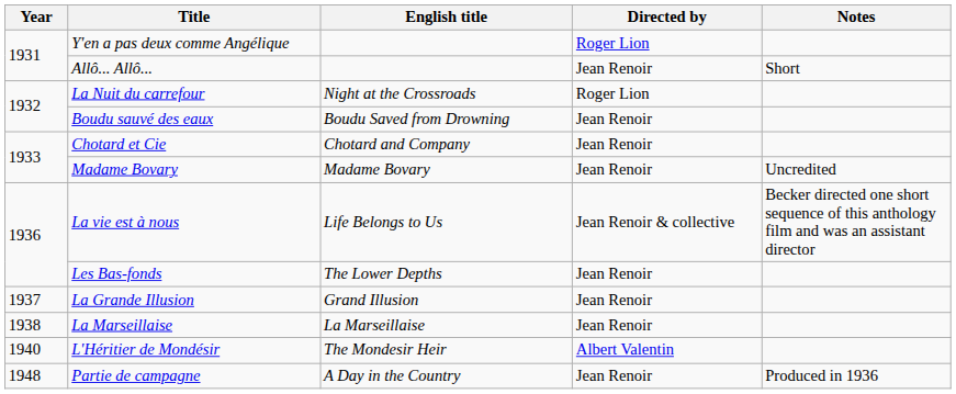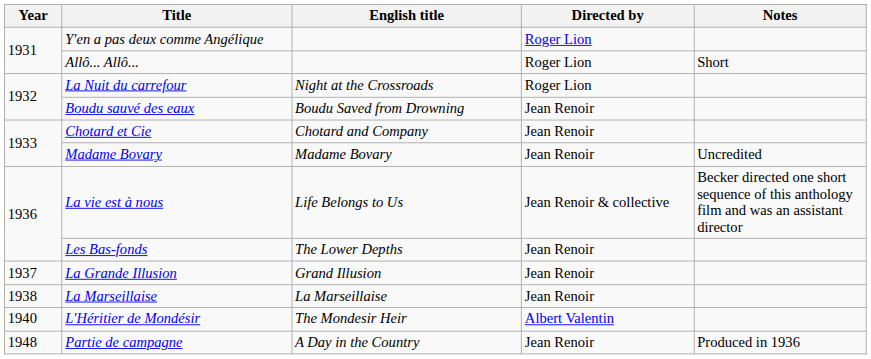Allô... Allô... | Directed by: Jean Renoir -> Roger Lion
